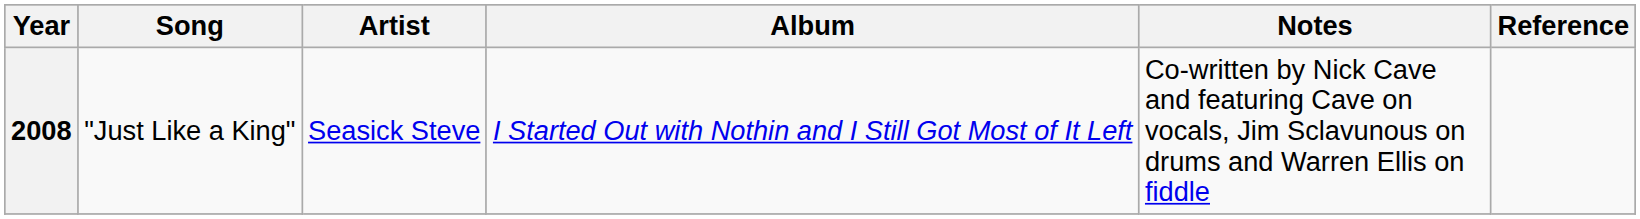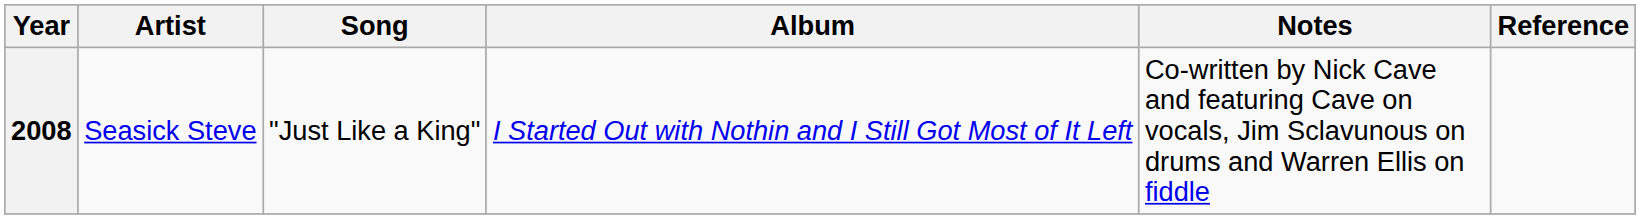columns swapped: Song <-> Artist
